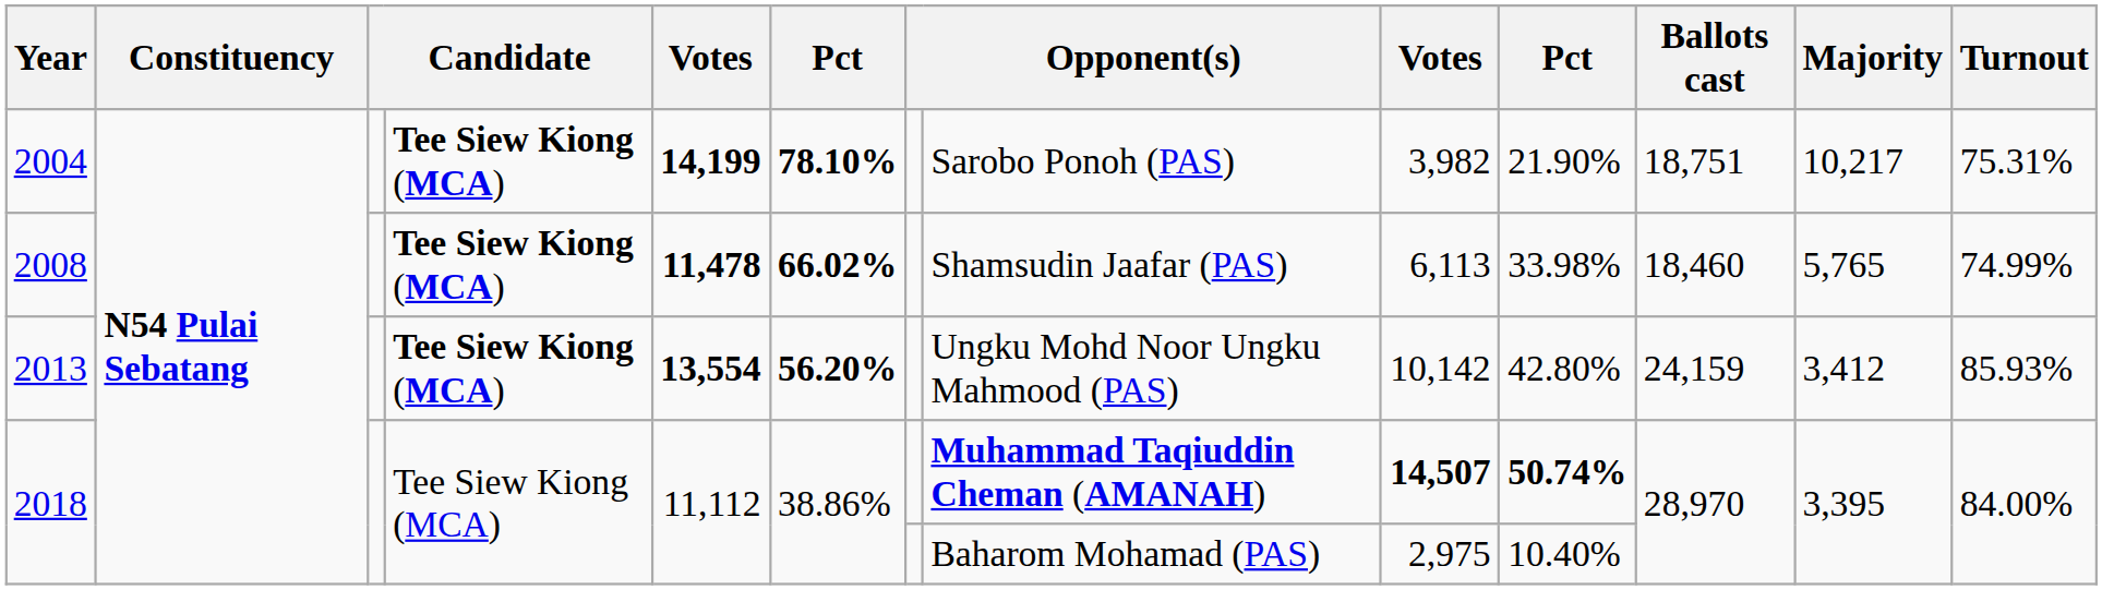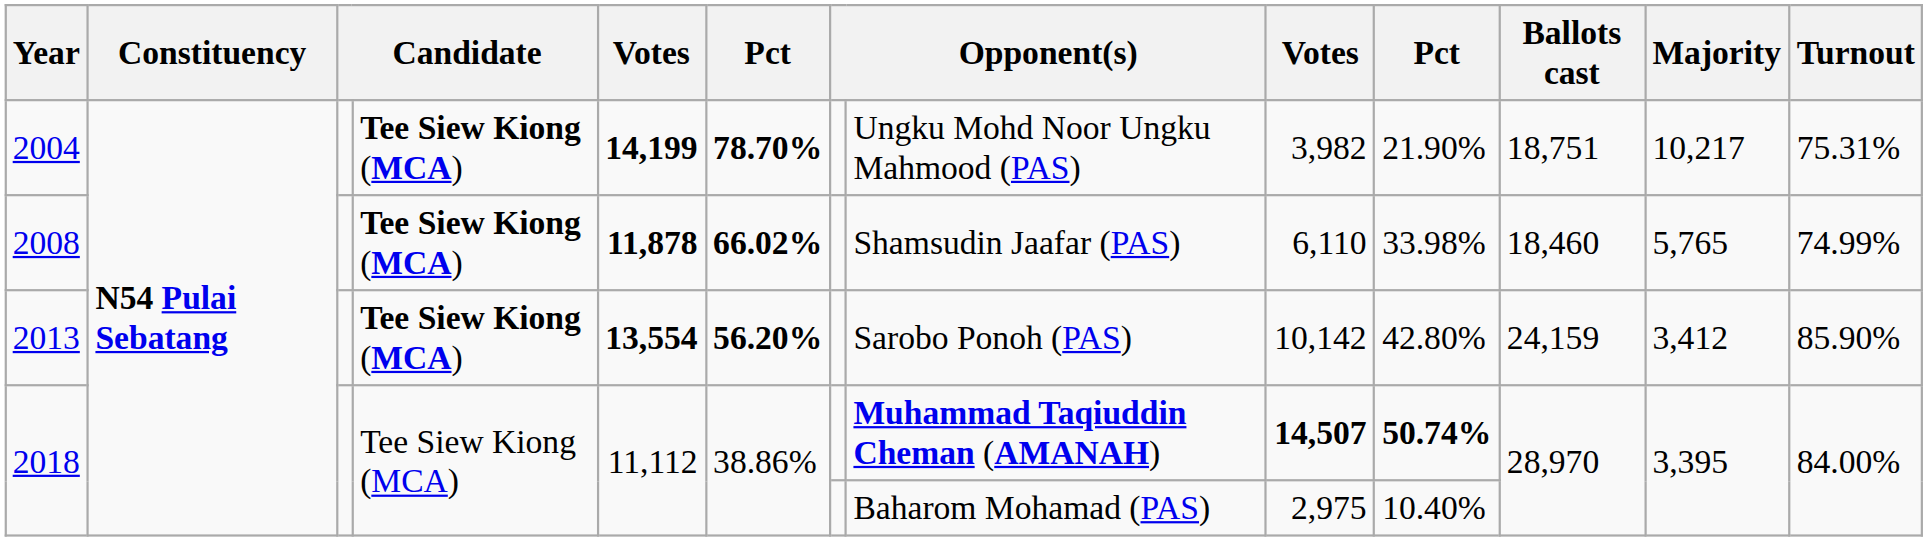2004 | column 6: 78.10% -> 78.70%
2004 | column 8: Sarobo Ponoh (PAS) -> Ungku Mohd Noor Ungku Mahmood (PAS)
2008 | column 5: 11,478 -> 11,878
2008 | column 9: 6,113 -> 6,110
2013 | column 8: Ungku Mohd Noor Ungku Mahmood (PAS) -> Sarobo Ponoh (PAS)
2013 | Turnout: 85.93% -> 85.90%
